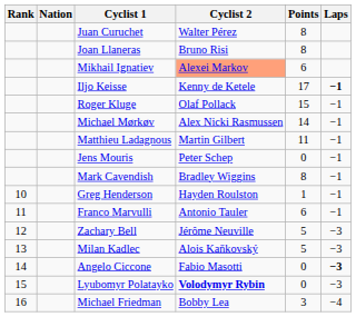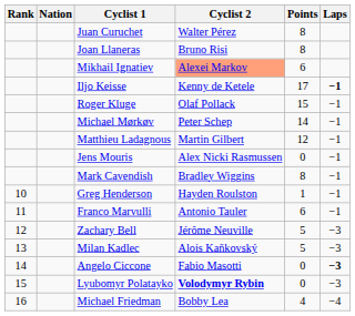Michael Mørkøv | Cyclist 2: Alex Nicki Rasmussen -> Peter Schep
Matthieu Ladagnous | Points: 11 -> 12
Jens Mouris | Cyclist 2: Peter Schep -> Alex Nicki Rasmussen
Michael Friedman | Points: 3 -> 4
